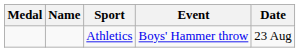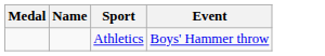- column: Date | 23 Aug
